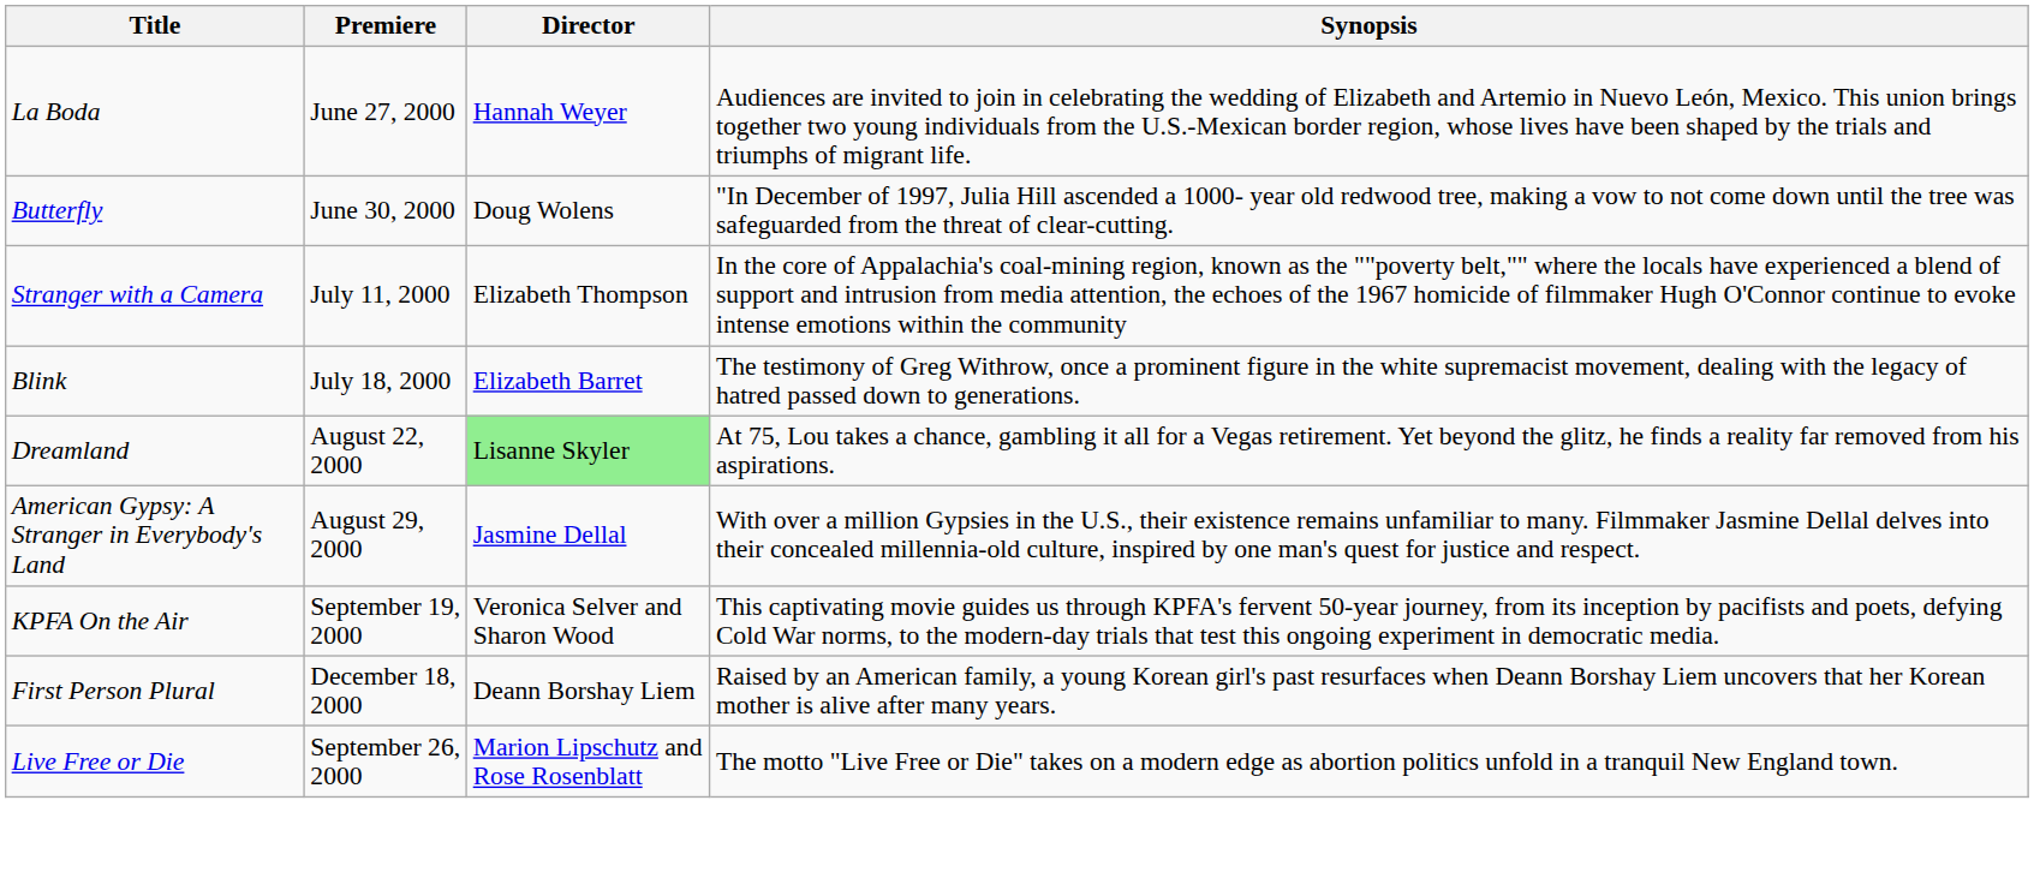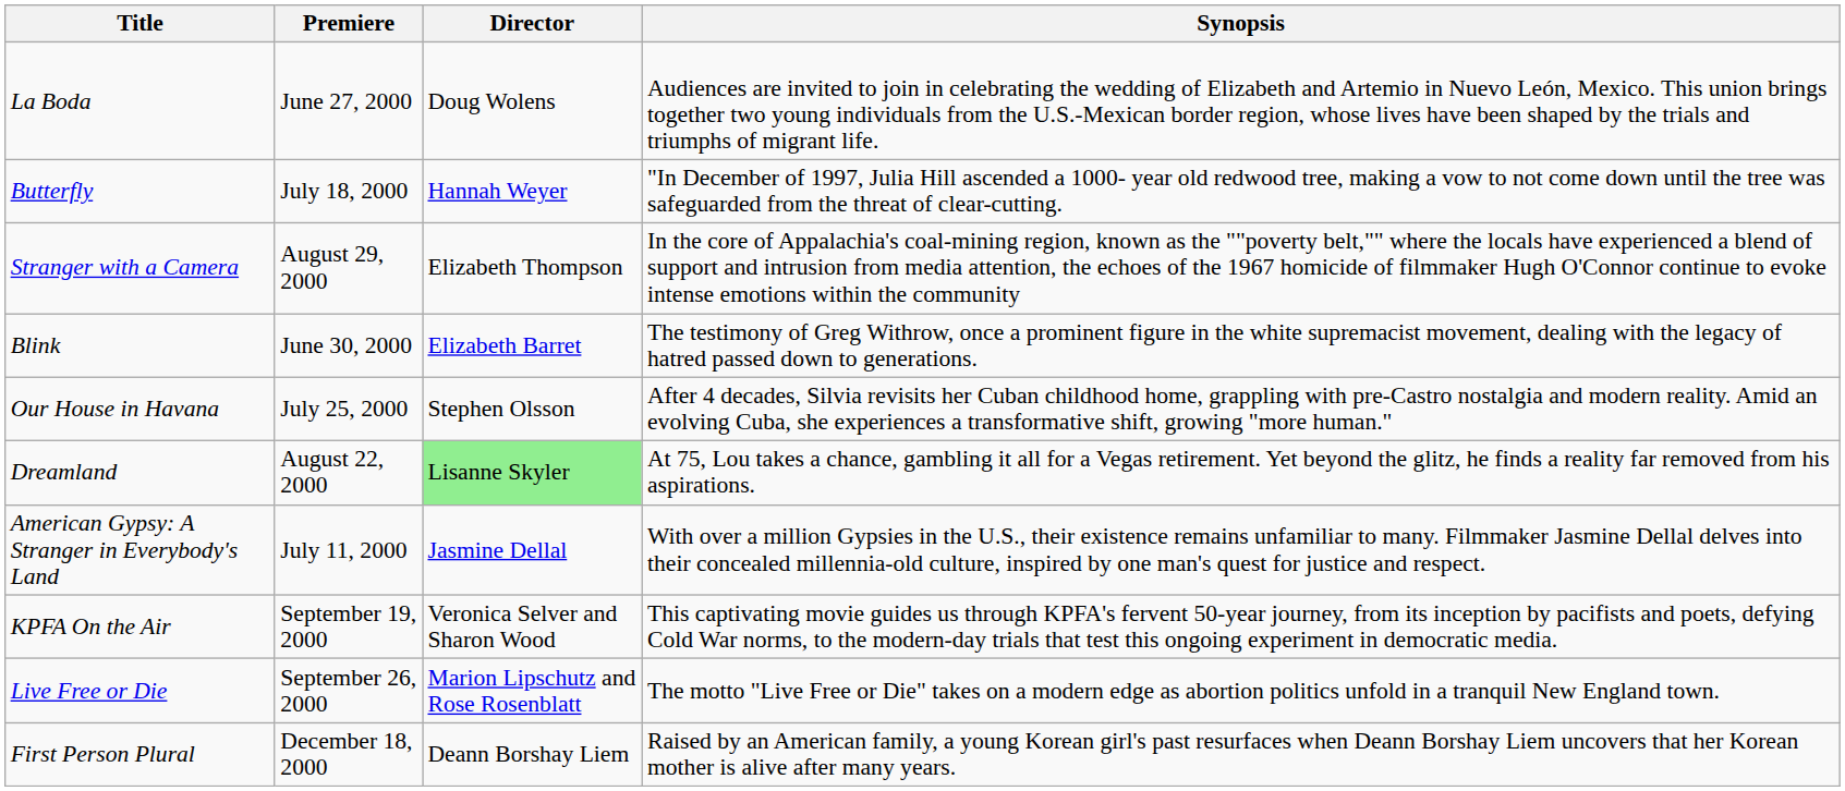La Boda | Director: Hannah Weyer -> Doug Wolens
Butterfly | Premiere: June 30, 2000 -> July 18, 2000
Butterfly | Director: Doug Wolens -> Hannah Weyer
Stranger with a Camera | Premiere: July 11, 2000 -> August 29, 2000
Blink | Premiere: July 18, 2000 -> June 30, 2000
+ row: Our House in Havana | July 25, 2000 | Stephen Olsson | After 4 decades, Silvia revisits her Cuban childhood home, grappling with pre-Castro nostalgia and modern reality. Amid an evolving Cuba, she experiences a transformative shift, growing "more human."
American Gypsy: A Stranger in Everybody's Land | Premiere: August 29, 2000 -> July 11, 2000
rows swapped: Live Free or Die <-> First Person Plural
